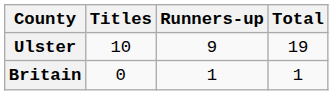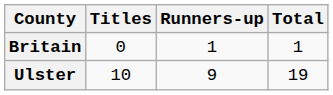rows swapped: Ulster <-> Britain
